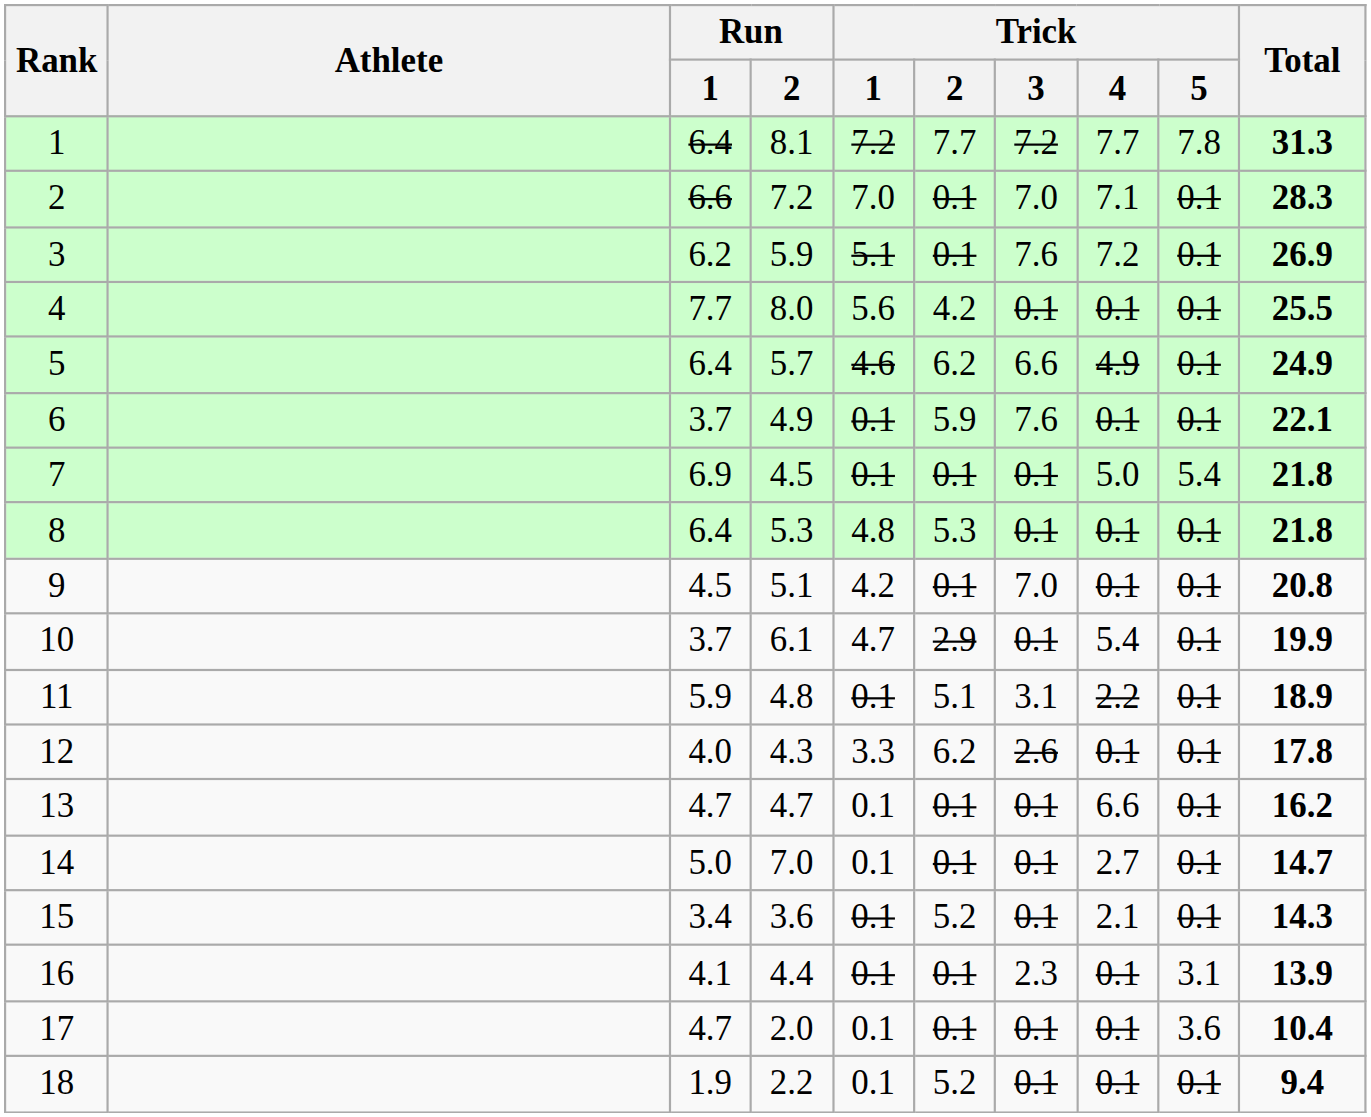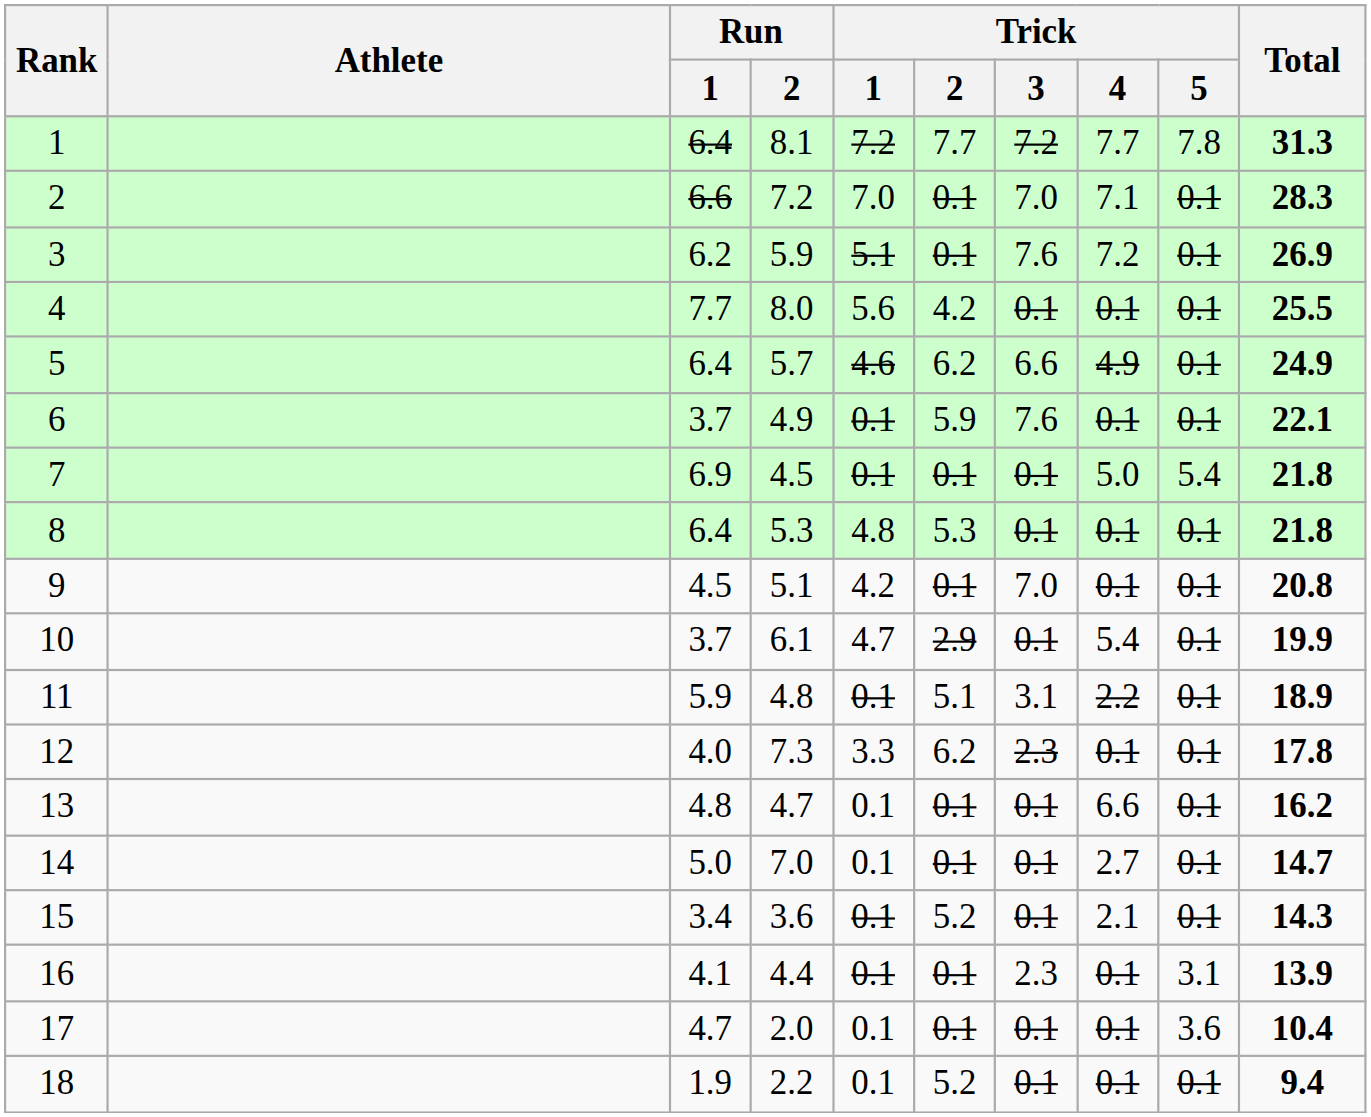12 | Run / 2: 4.3 -> 7.3
12 | Trick / 3: 2.6 -> 2.3
13 | Run / 1: 4.7 -> 4.8
